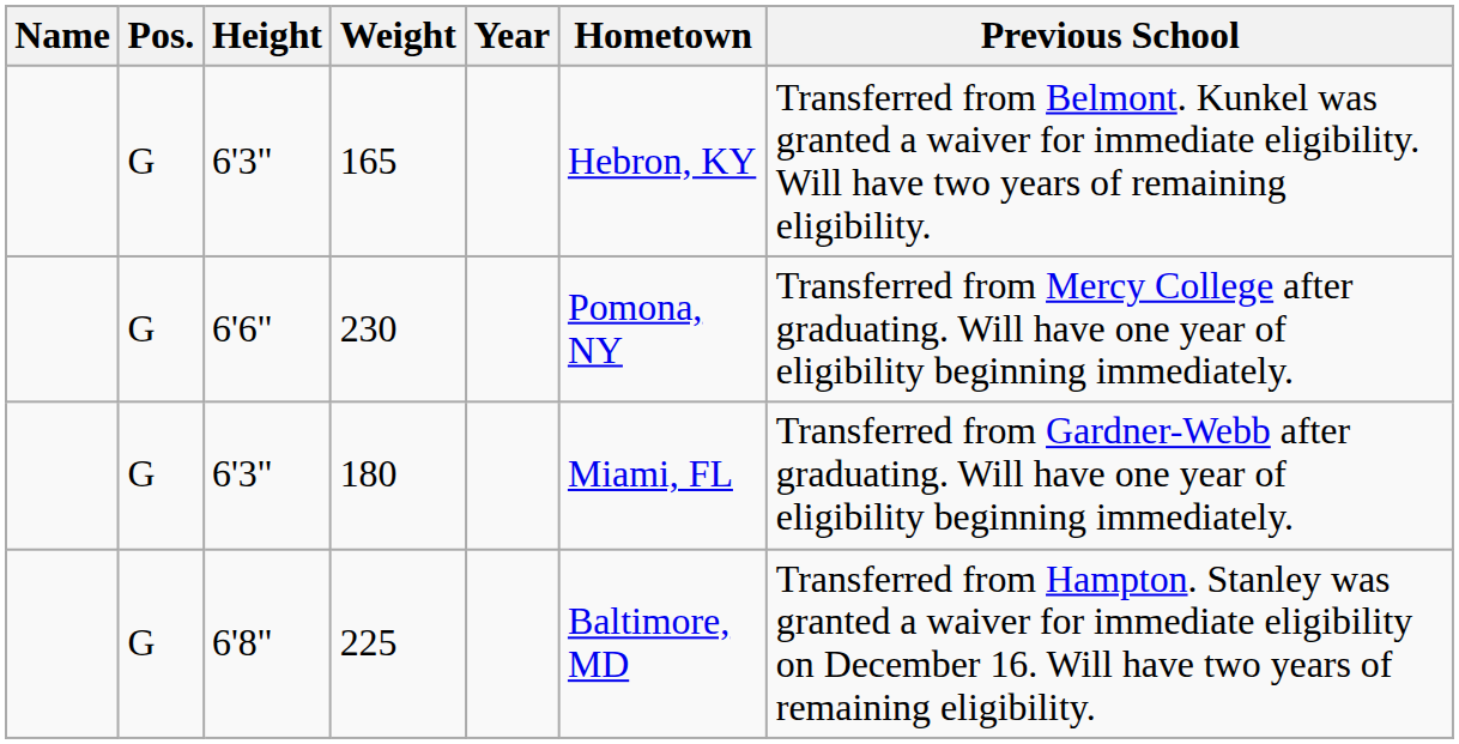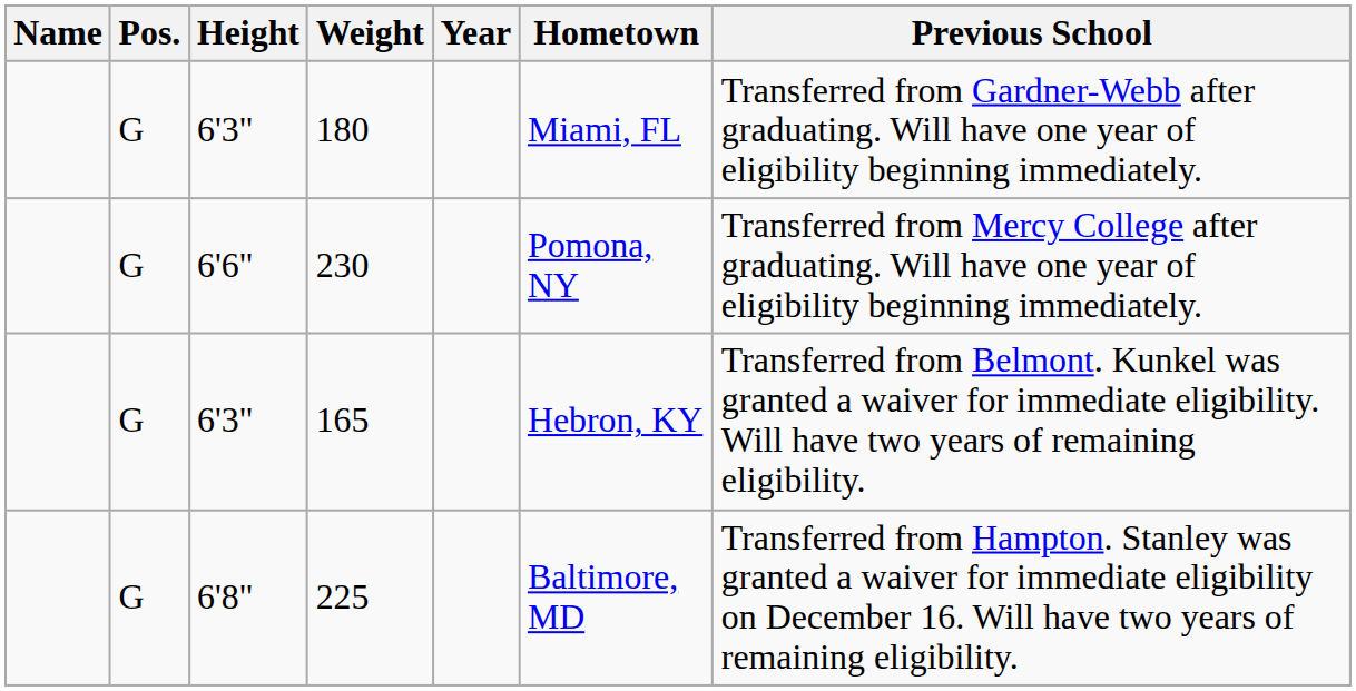rows swapped: 180 <-> 165
